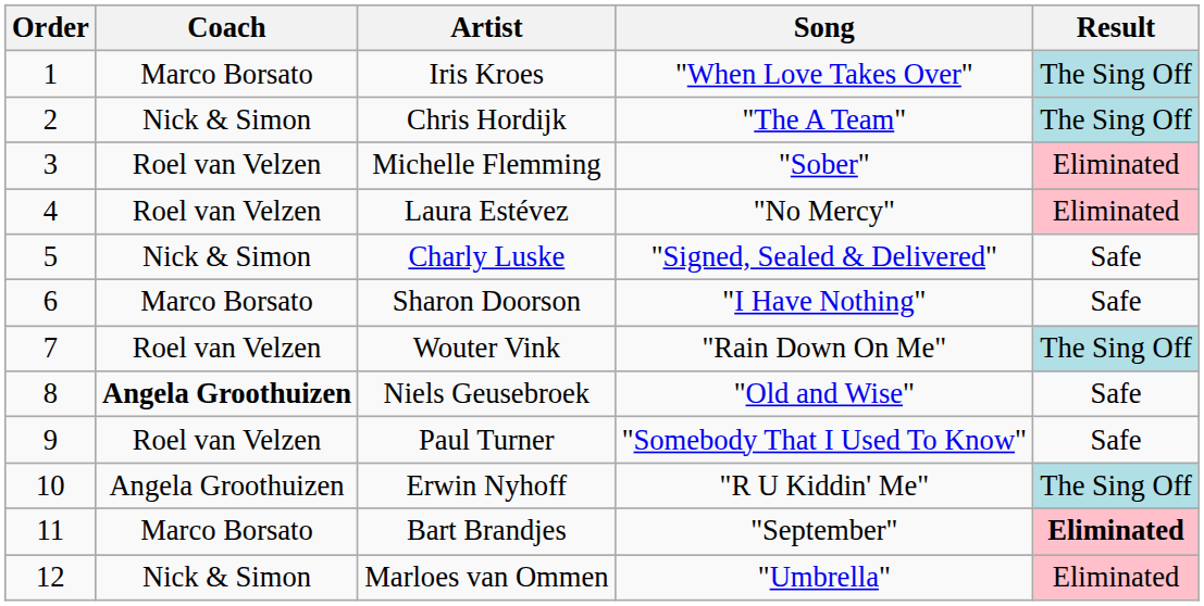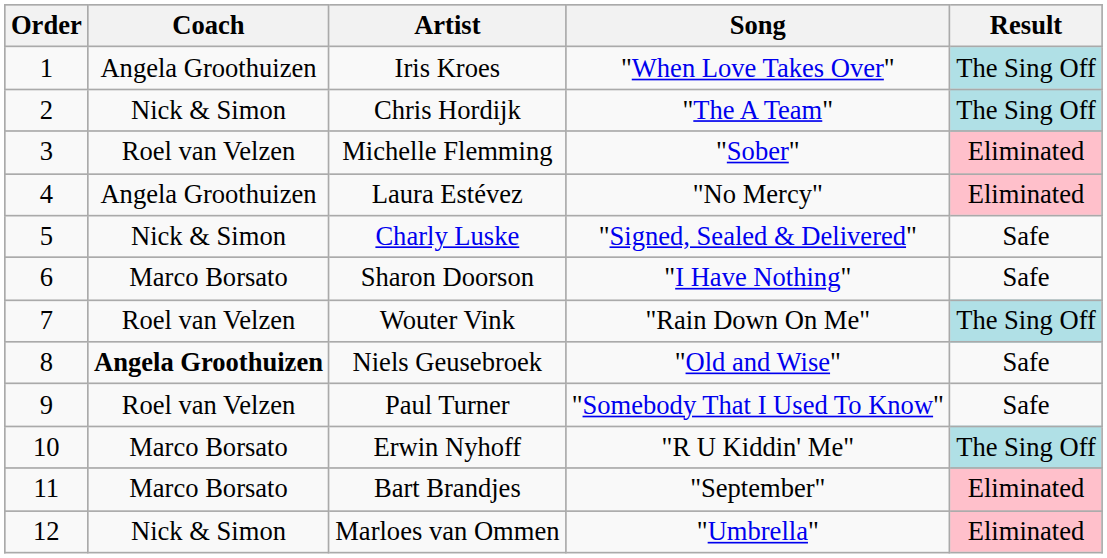Iris Kroes | Coach: Marco Borsato -> Angela Groothuizen
Laura Estévez | Coach: Roel van Velzen -> Angela Groothuizen
Erwin Nyhoff | Coach: Angela Groothuizen -> Marco Borsato
Bart Brandjes | Result: bold -> normal
